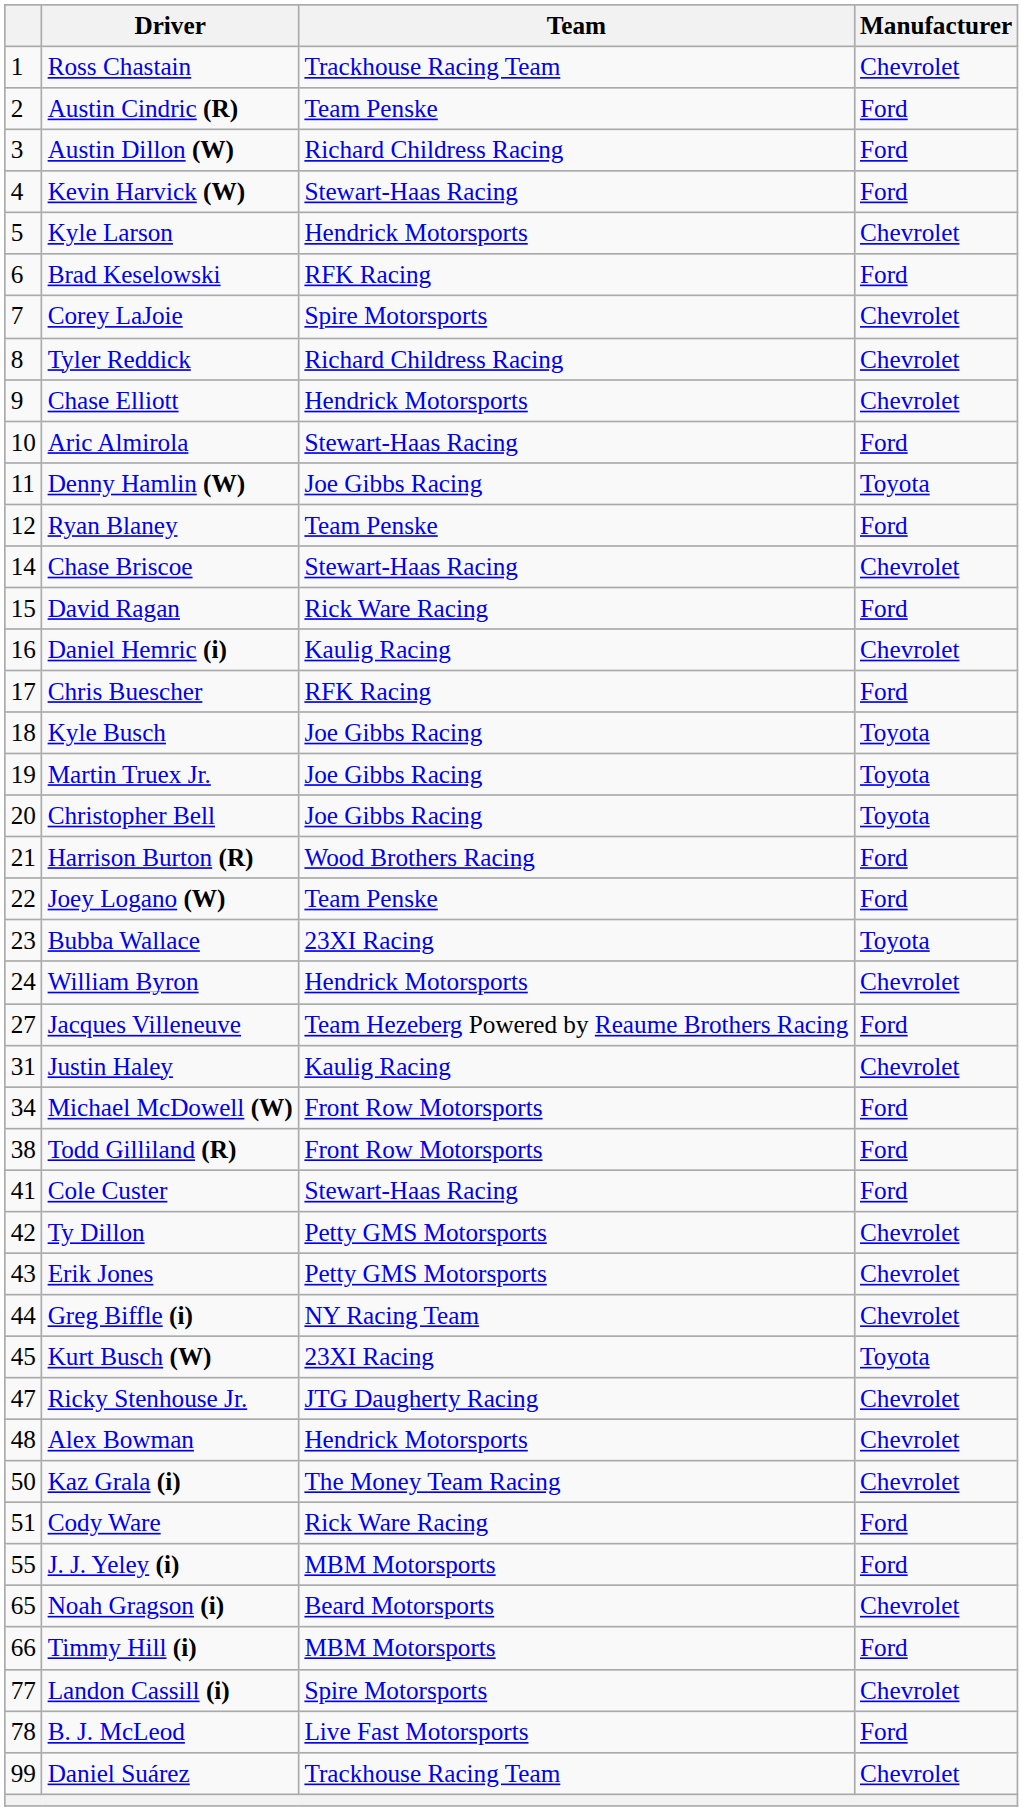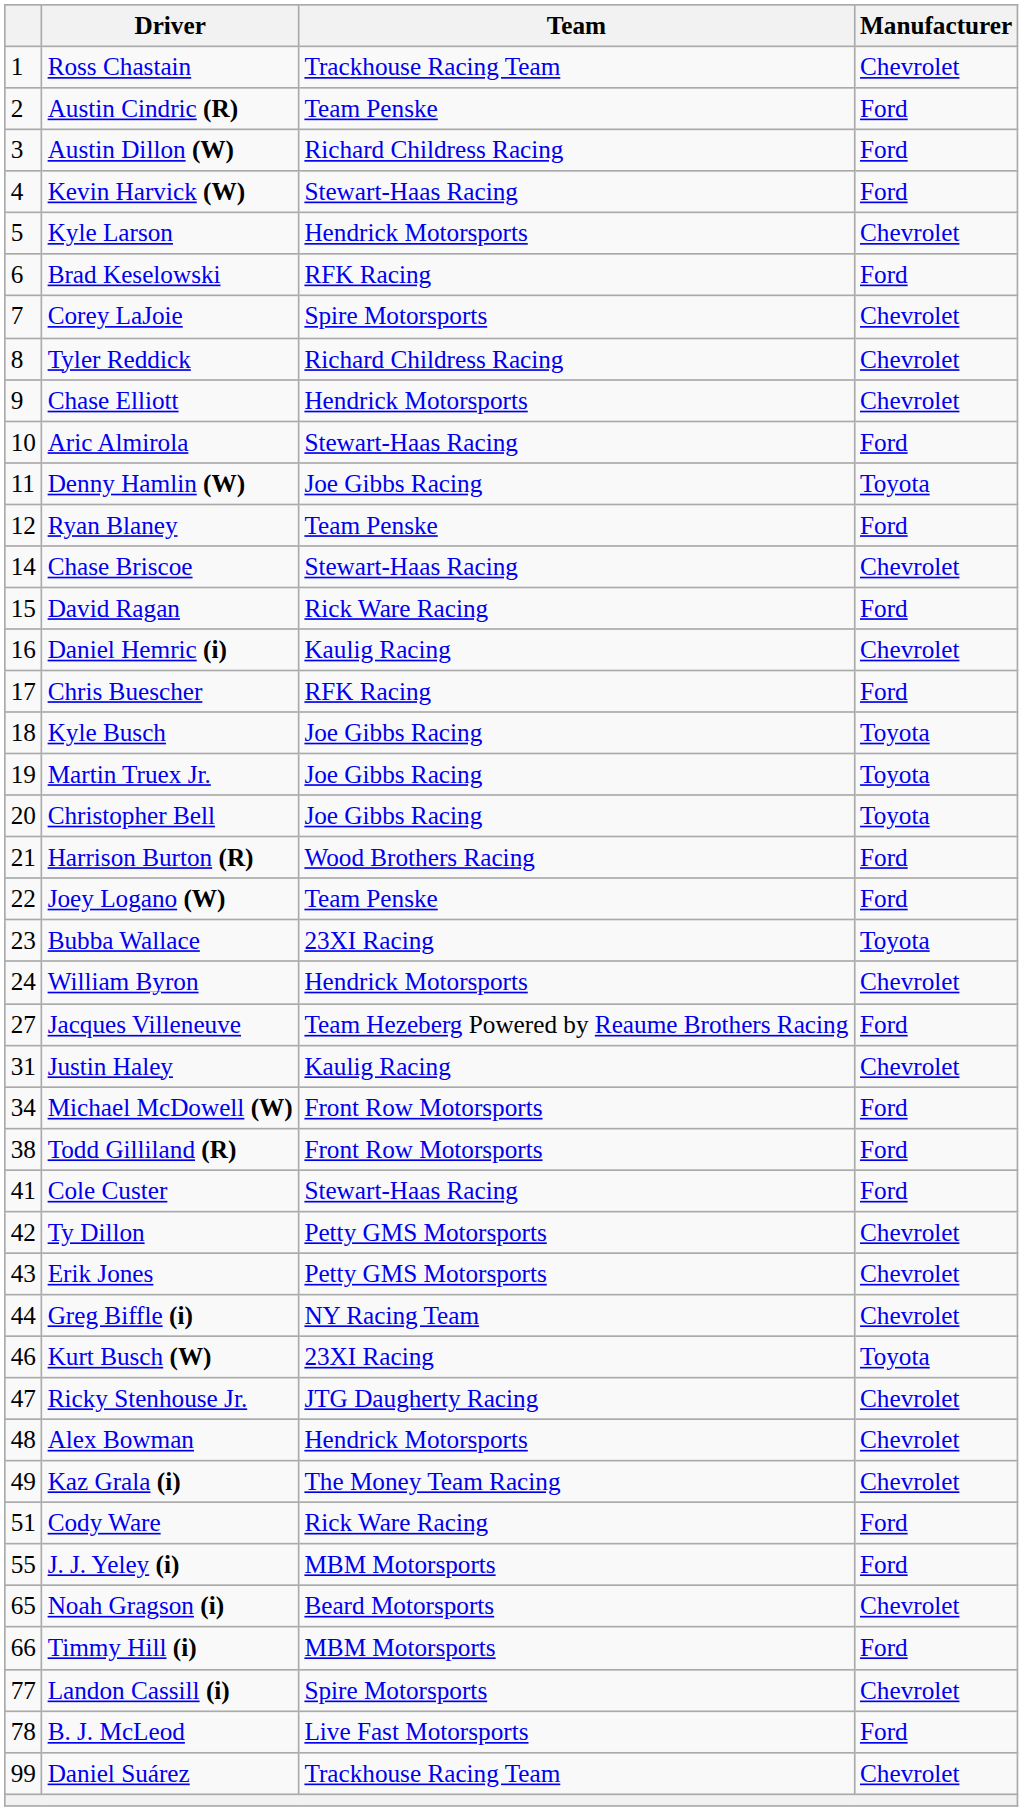Kurt Busch (W) | column 1: 45 -> 46
Kaz Grala (i) | column 1: 50 -> 49
